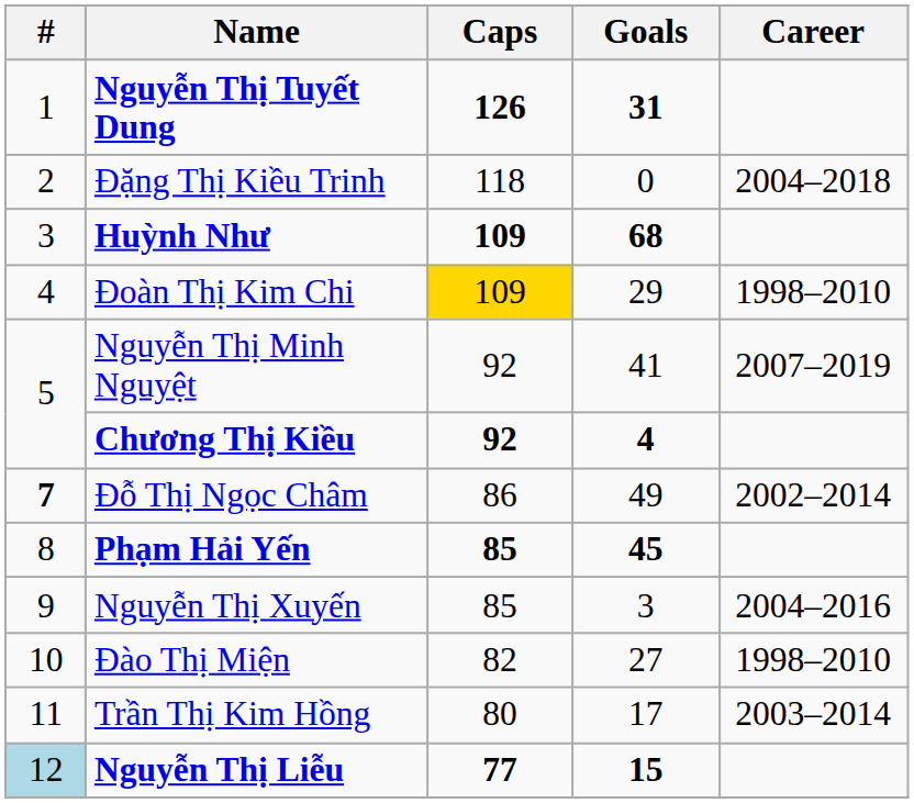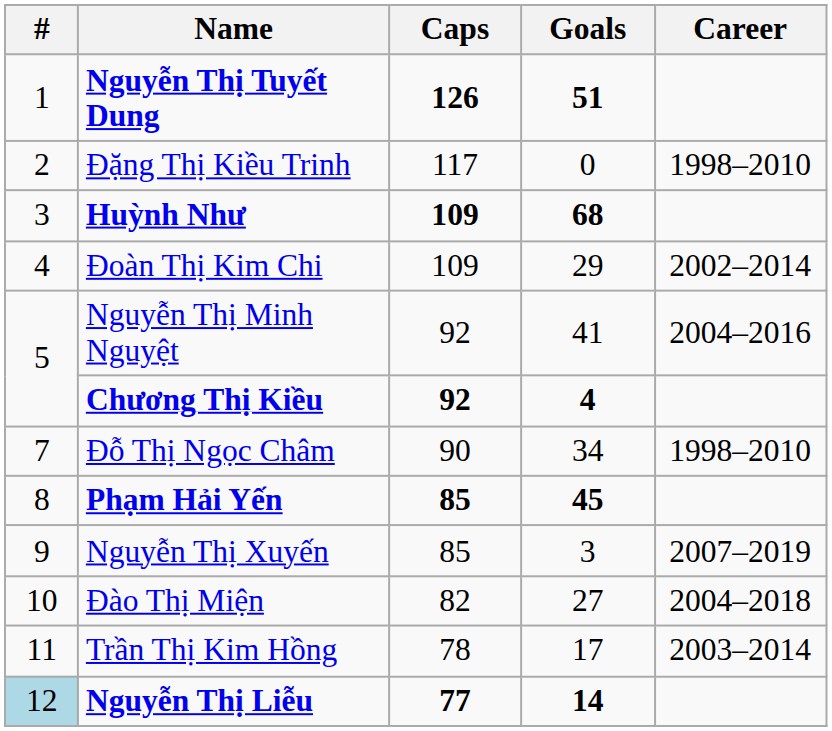Nguyễn Thị Tuyết Dung | Goals: 31 -> 51
Đặng Thị Kiều Trinh | Caps: 118 -> 117
Đặng Thị Kiều Trinh | Career: 2004–2018 -> 1998–2010
Đoàn Thị Kim Chi | Caps: gold background -> no background
Đoàn Thị Kim Chi | Career: 1998–2010 -> 2002–2014
Nguyễn Thị Minh Nguyệt | Career: 2007–2019 -> 2004–2016
Đỗ Thị Ngọc Châm | #: bold -> normal
Đỗ Thị Ngọc Châm | Caps: 86 -> 90
Đỗ Thị Ngọc Châm | Goals: 49 -> 34
Đỗ Thị Ngọc Châm | Career: 2002–2014 -> 1998–2010
Nguyễn Thị Xuyến | Career: 2004–2016 -> 2007–2019
Đào Thị Miện | Career: 1998–2010 -> 2004–2018
Trần Thị Kim Hồng | Caps: 80 -> 78
Nguyễn Thị Liễu | Goals: 15 -> 14
